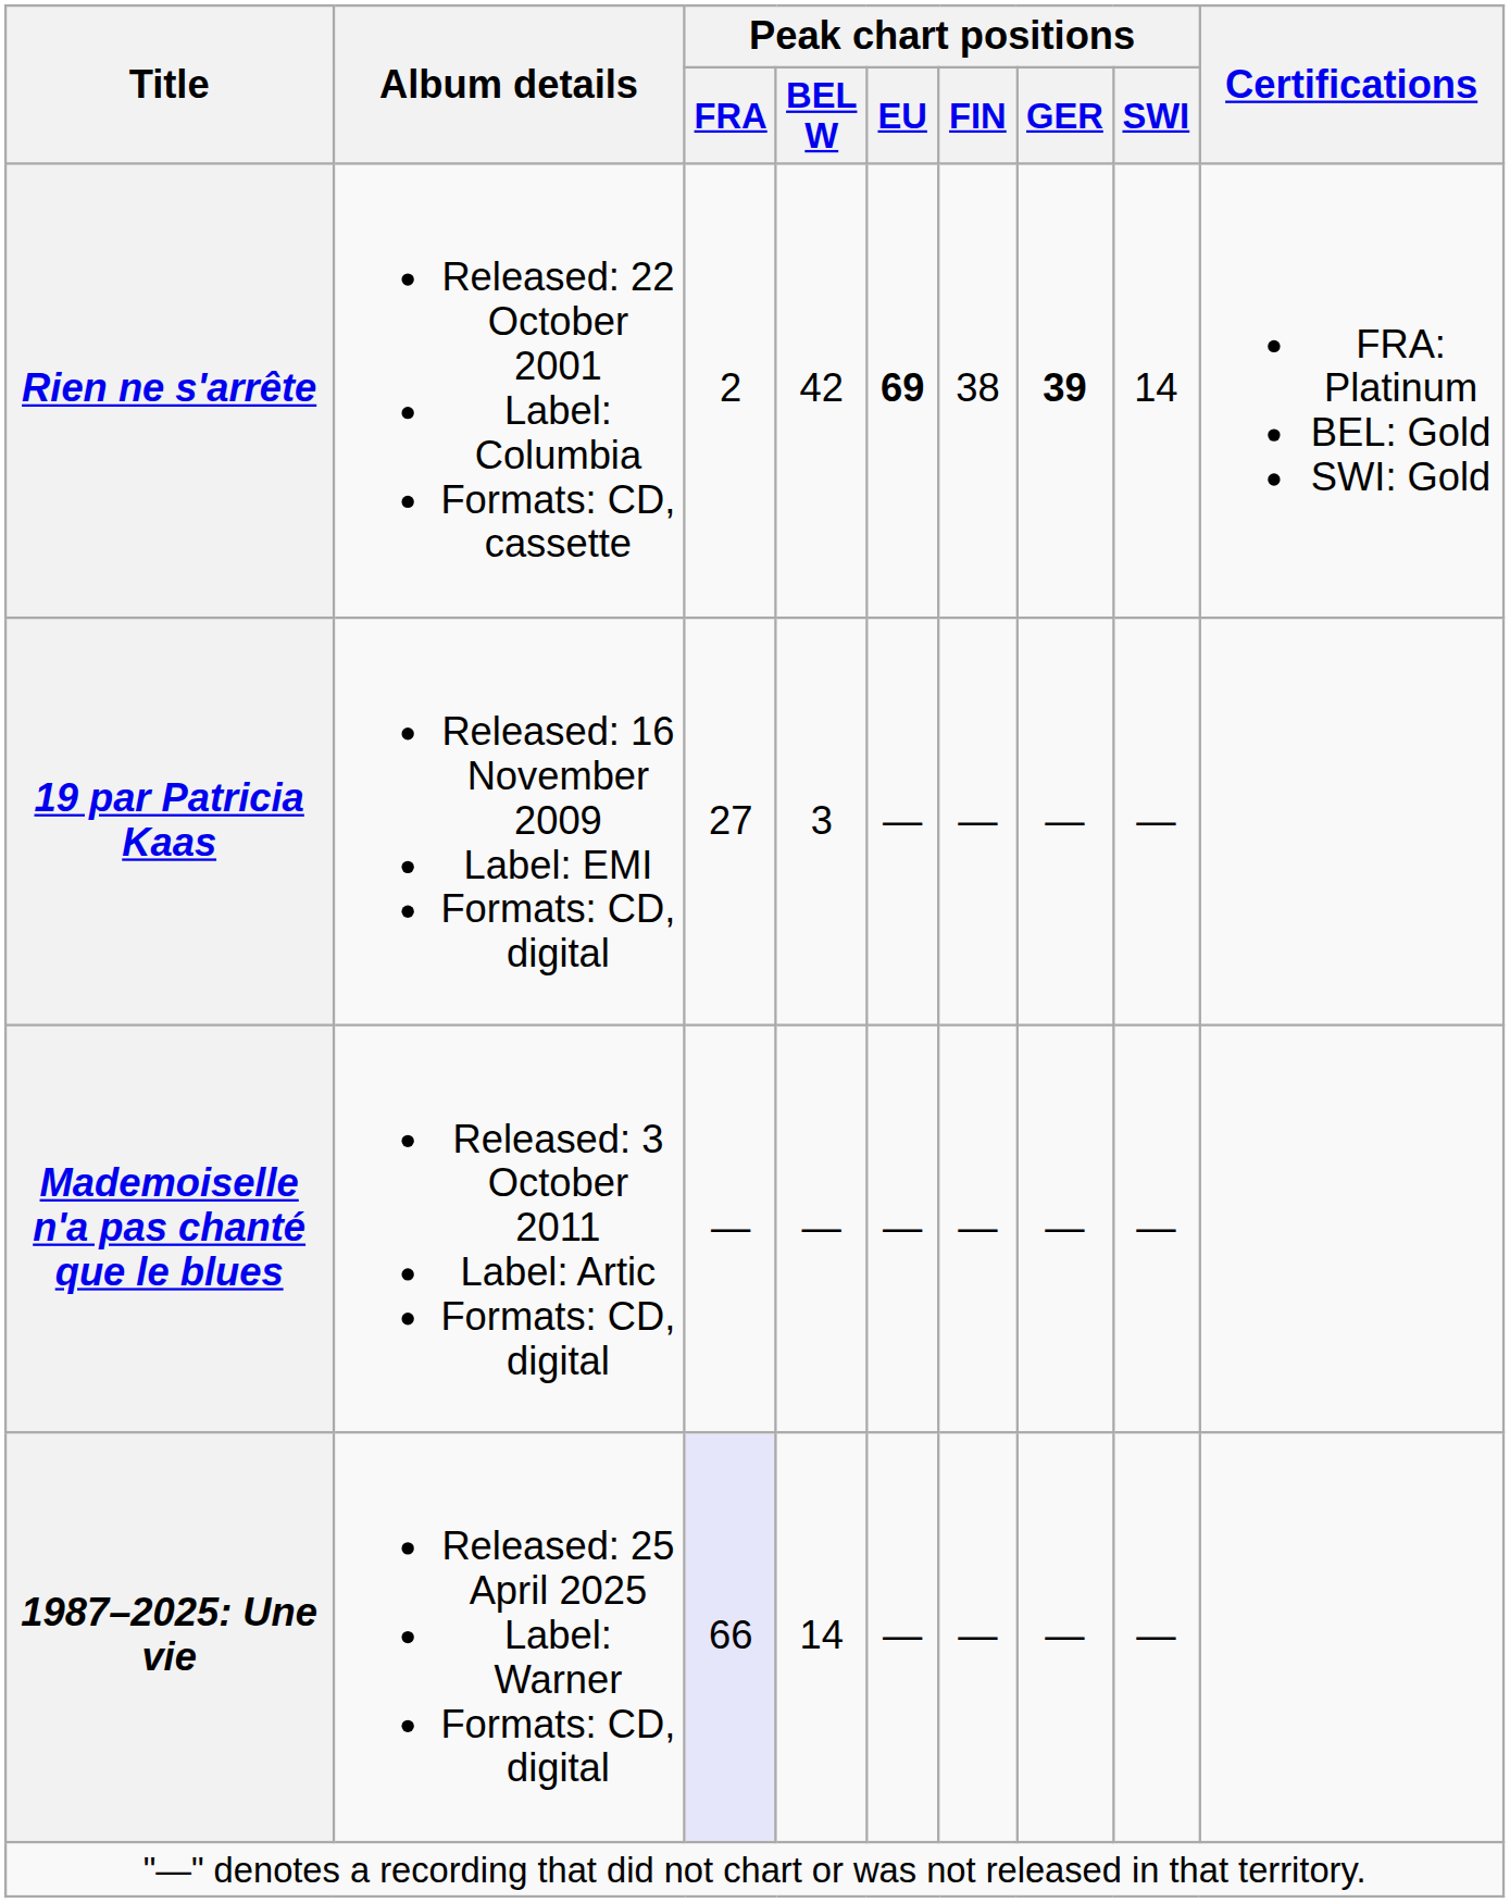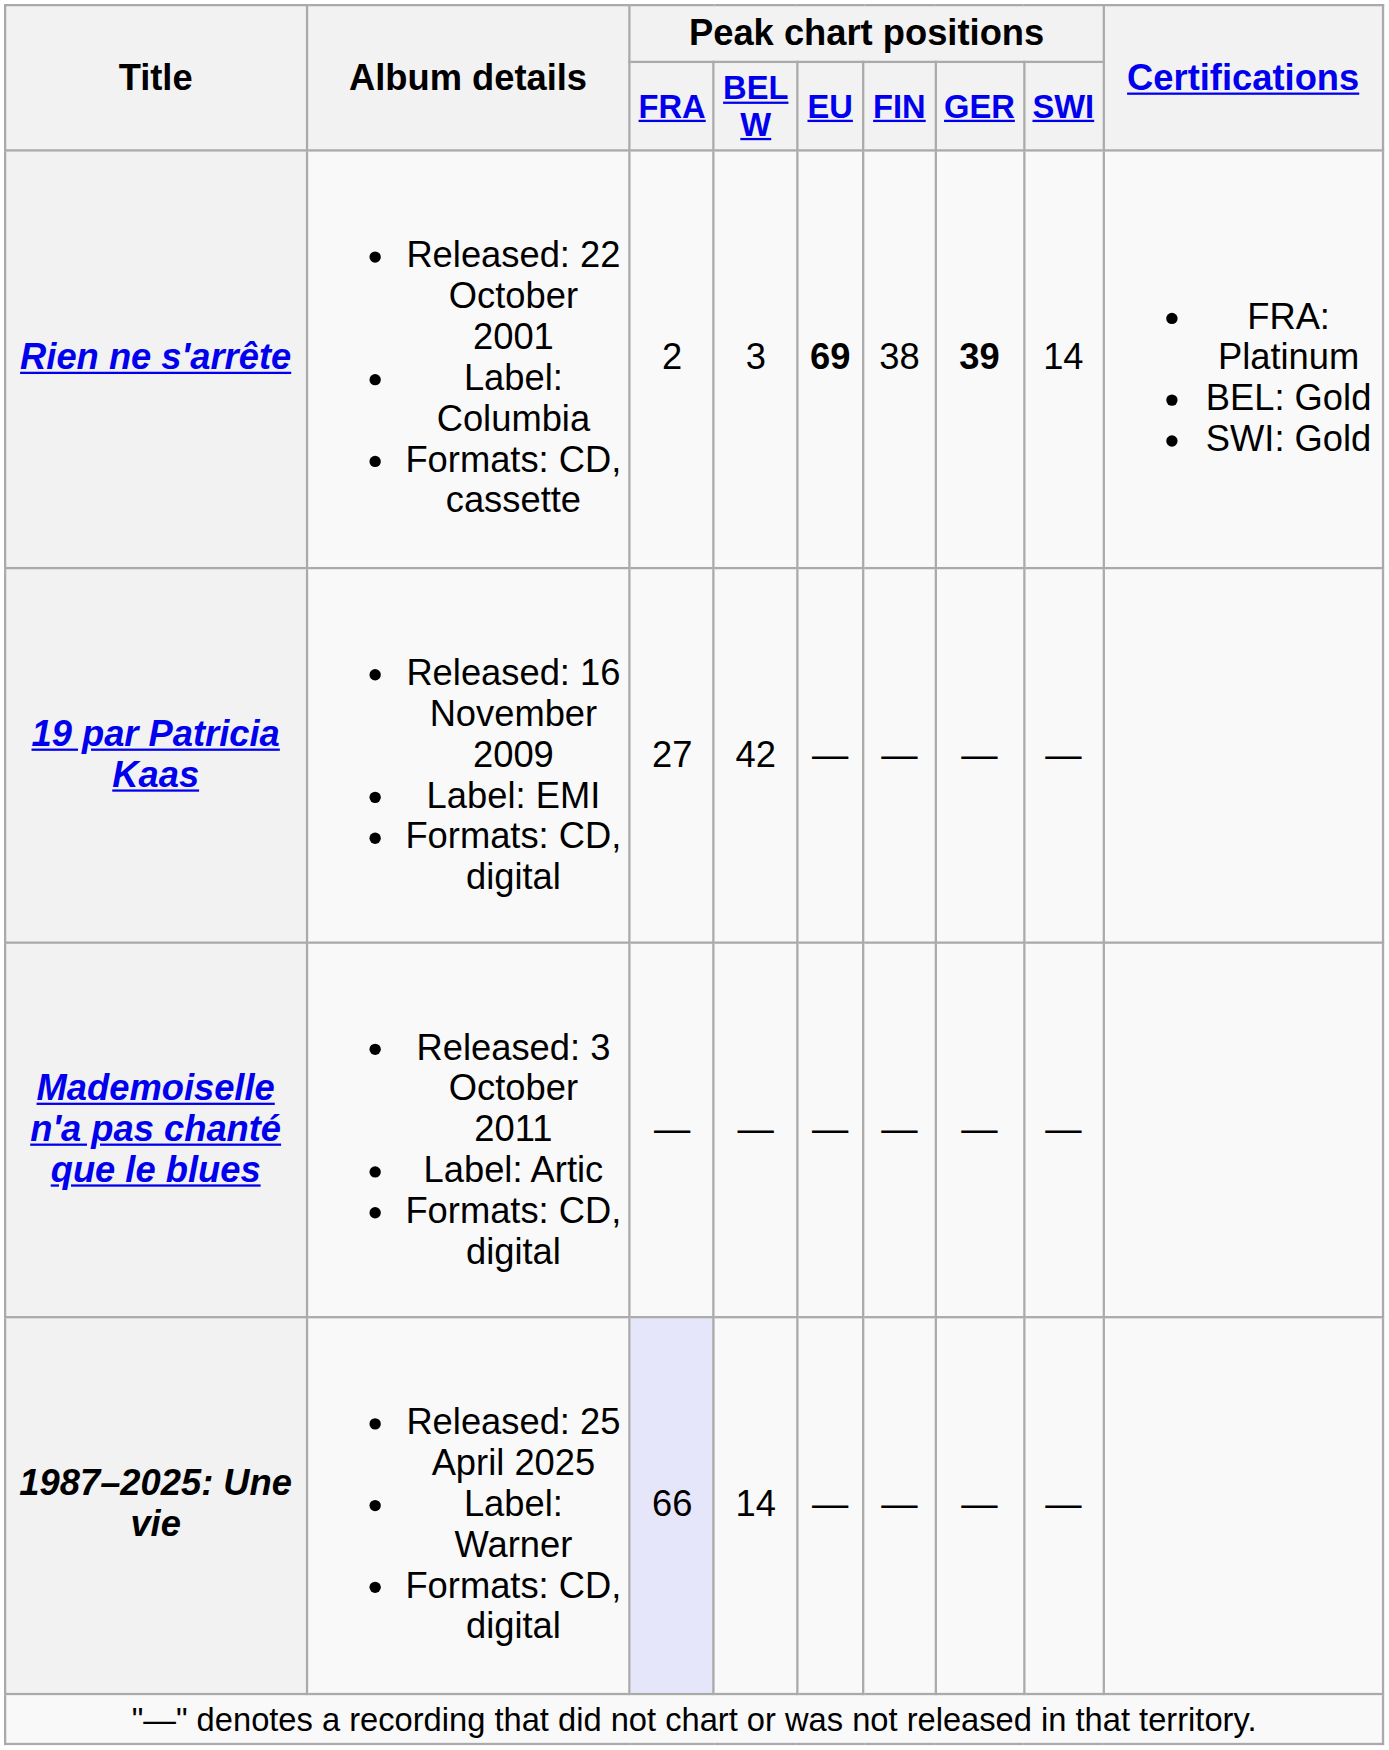Rien ne s'arrête | Peak chart positions / BEL W: 42 -> 3
19 par Patricia Kaas | Peak chart positions / BEL W: 3 -> 42
